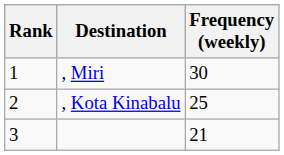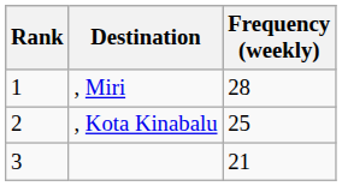, Miri | Frequency (weekly): 30 -> 28
